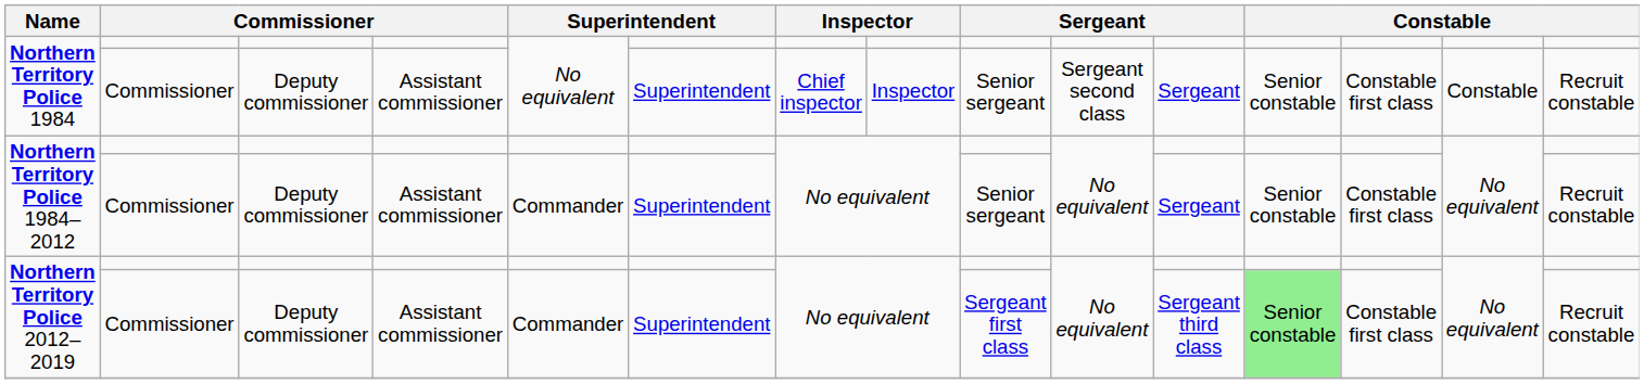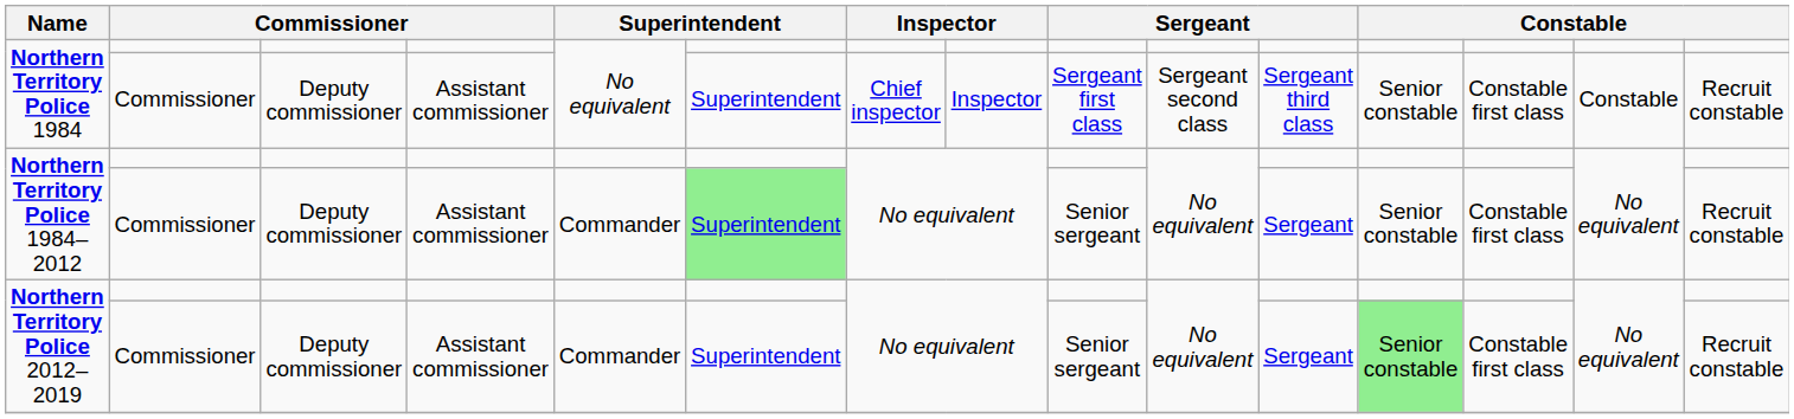Northern Territory Police 1984 / Commissioner | column 9: Senior sergeant -> Sergeant first class
Northern Territory Police 1984 / Commissioner | column 11: Sergeant -> Sergeant third class
Northern Territory Police 1984–2012 / Commissioner | column 6: no background -> lightgreen background
Northern Territory Police 2012–2019 / Commissioner | column 9: Sergeant first class -> Senior sergeant
Northern Territory Police 2012–2019 / Commissioner | column 11: Sergeant third class -> Sergeant
